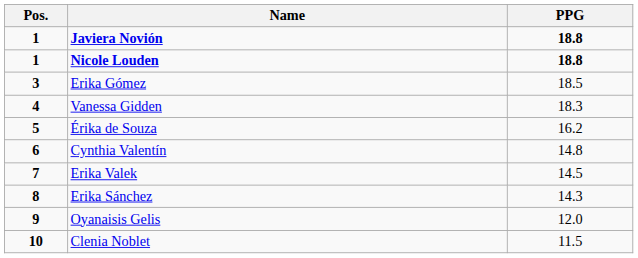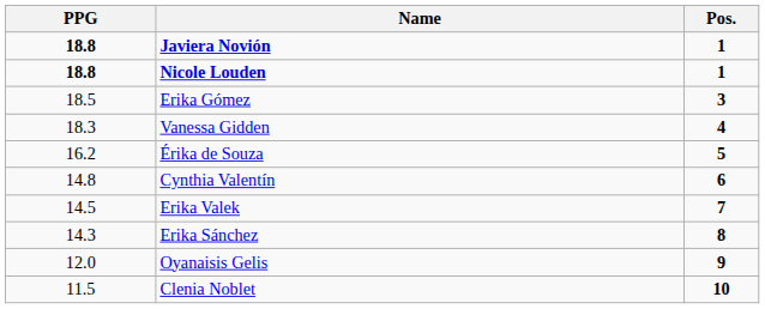columns swapped: Pos. <-> PPG
